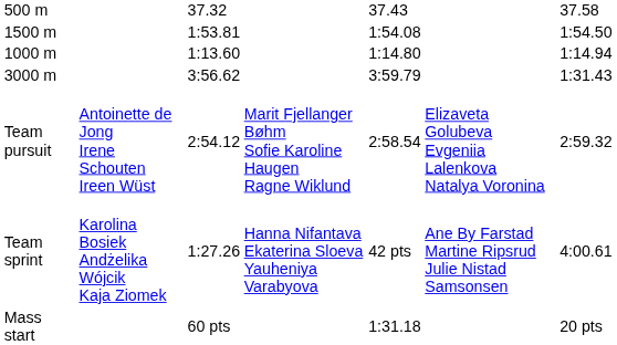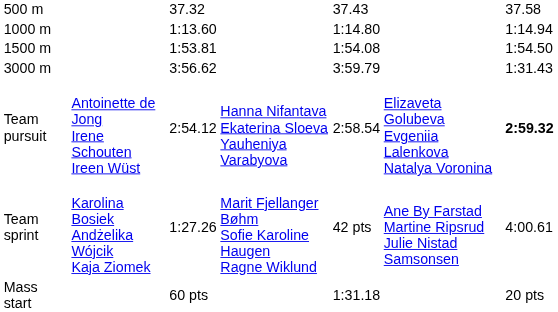rows swapped: 1000 m <-> 1500 m
Team pursuit | column 4: Marit Fjellanger Bøhm Sofie Karoline Haugen Ragne Wiklund -> Hanna Nifantava Ekaterina Sloeva Yauheniya Varabyova
Team pursuit | column 7: normal -> bold
Team sprint | column 4: Hanna Nifantava Ekaterina Sloeva Yauheniya Varabyova -> Marit Fjellanger Bøhm Sofie Karoline Haugen Ragne Wiklund
